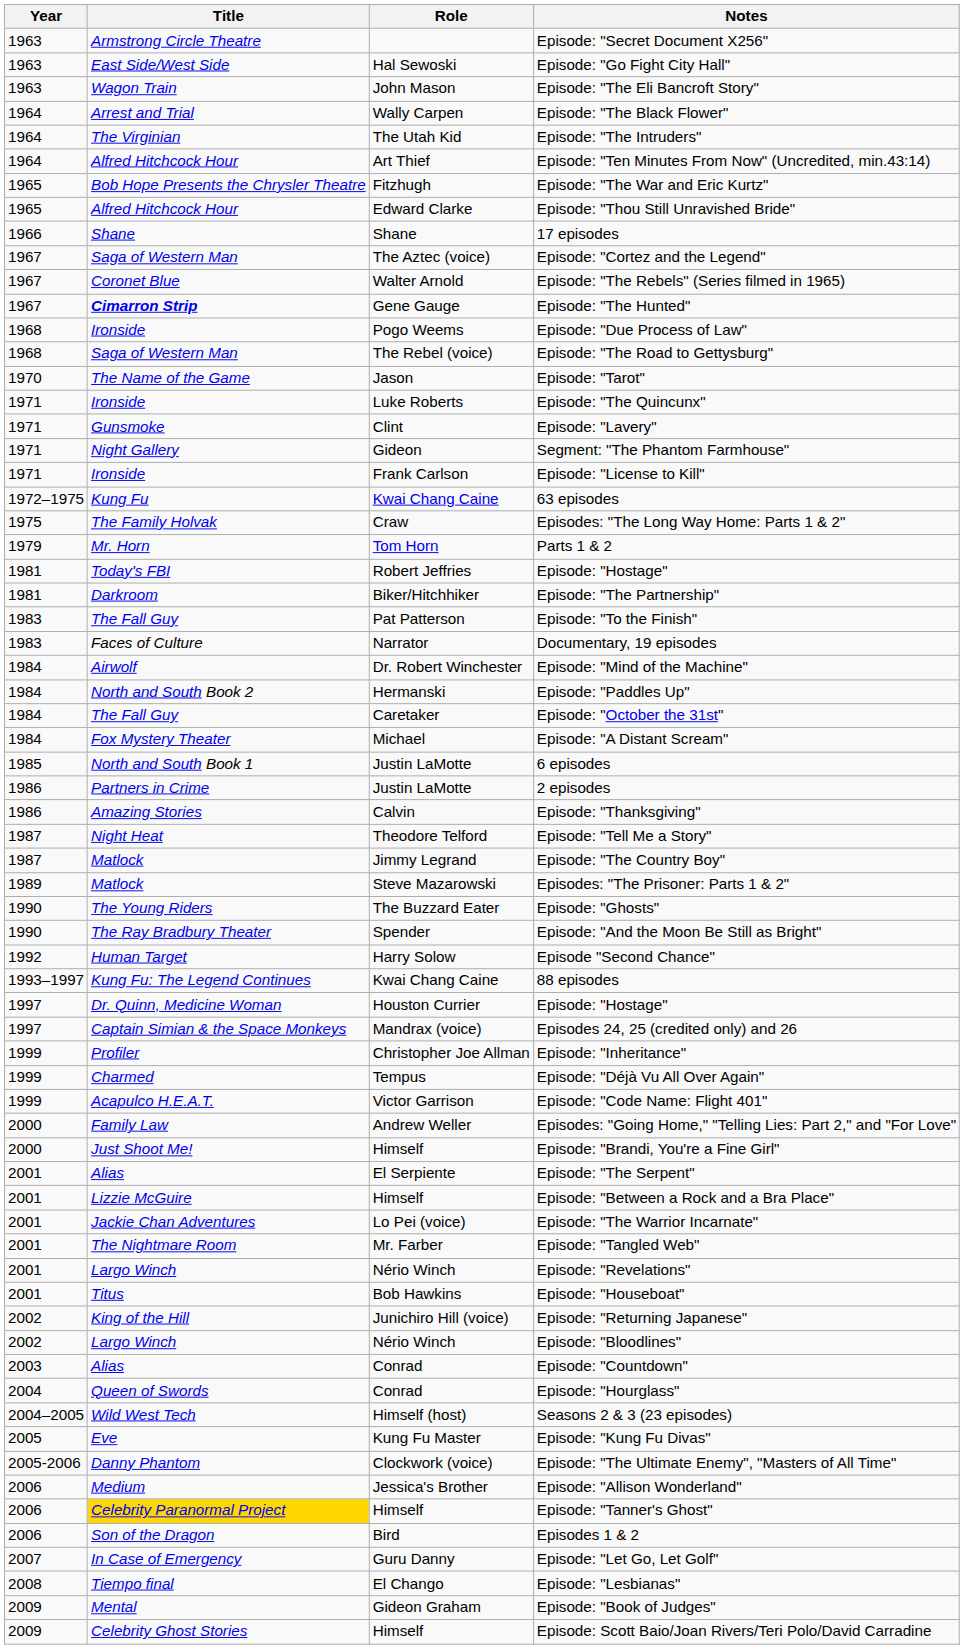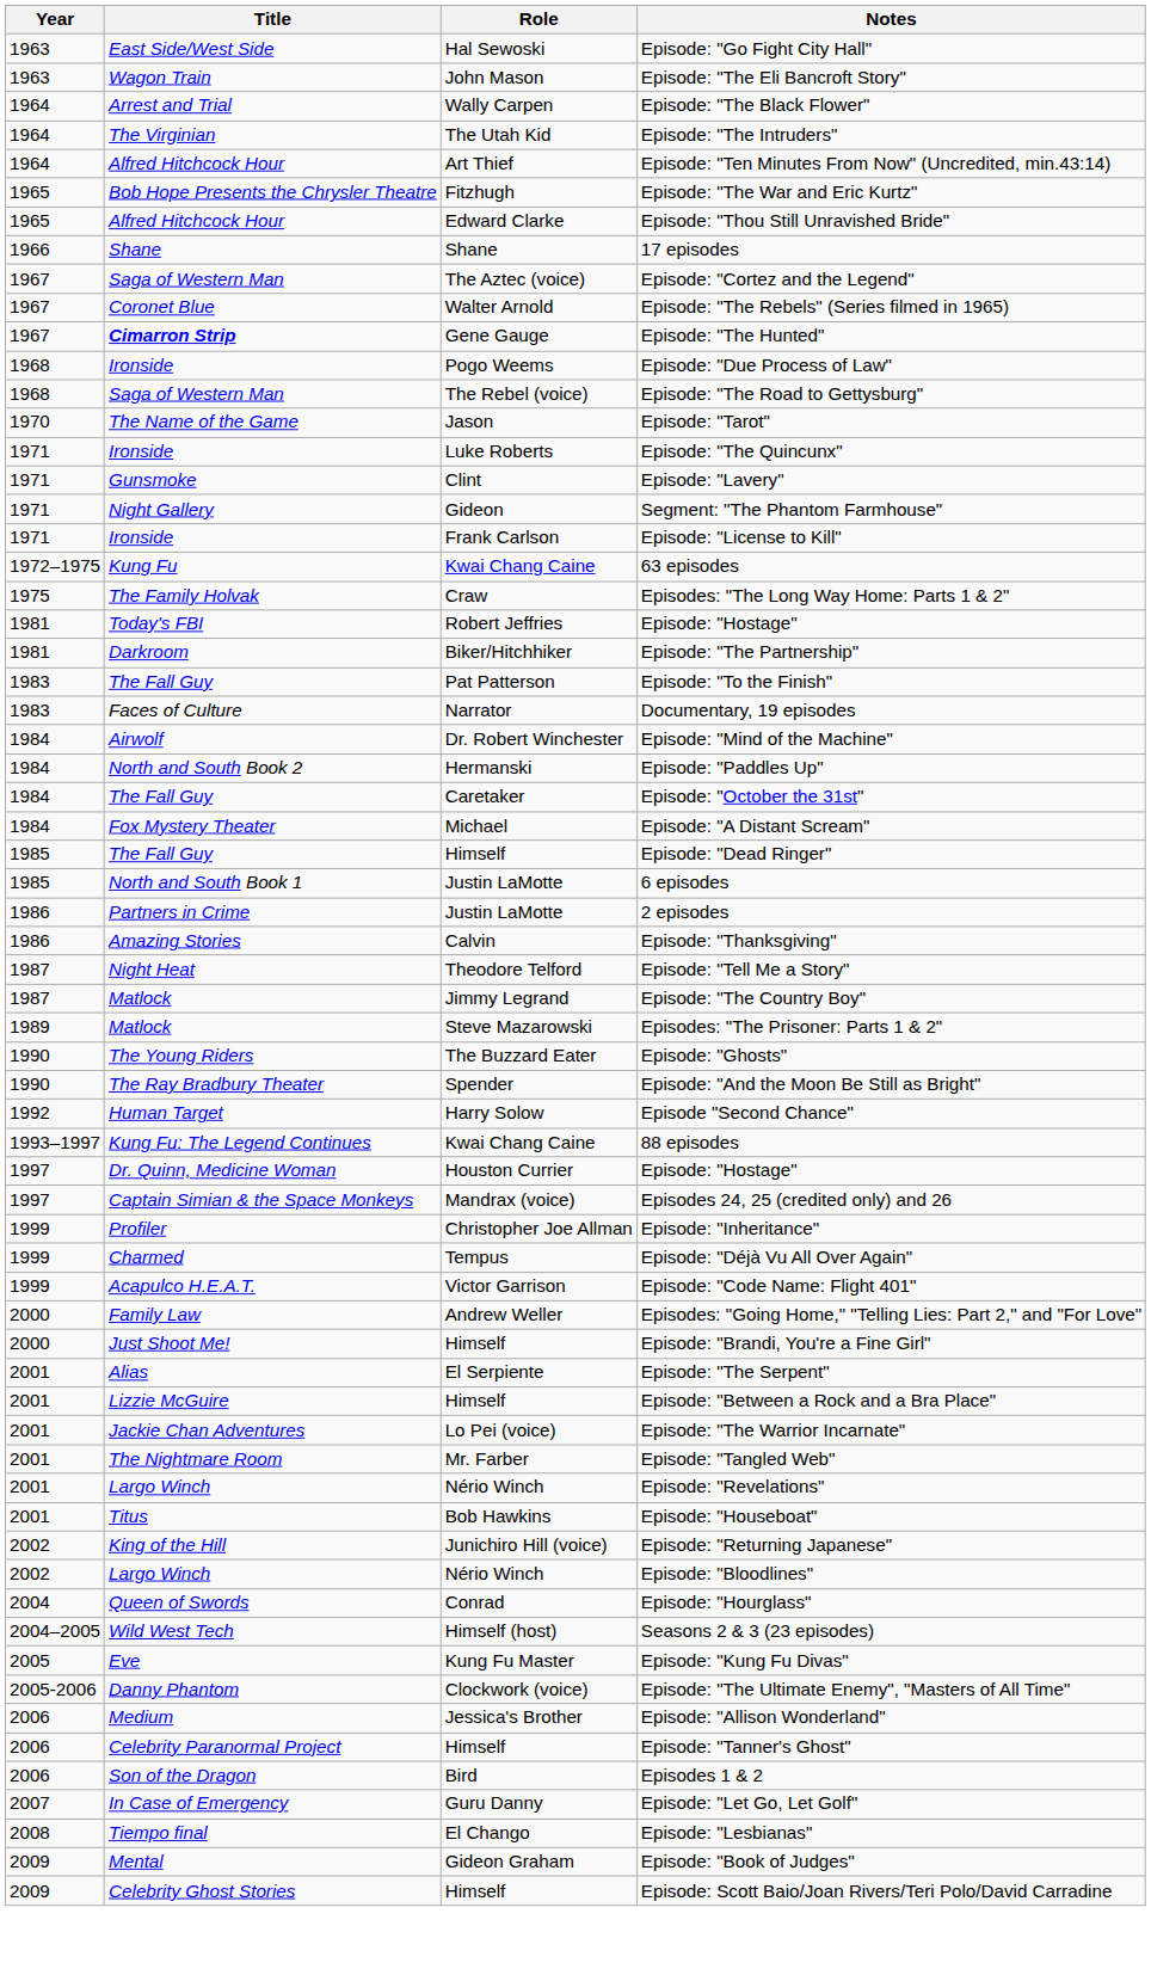- row: 1963 | Armstrong Circle Theatre | Episode: "Secret Document X256"
- row: 1979 | Mr. Horn | Tom Horn | Parts 1 & 2
+ row: 1985 | The Fall Guy | Himself | Episode: "Dead Ringer"
- row: 2003 | Alias | Conrad | Episode: "Countdown"
Episode: "Tanner's Ghost" | Title: gold background -> no background
